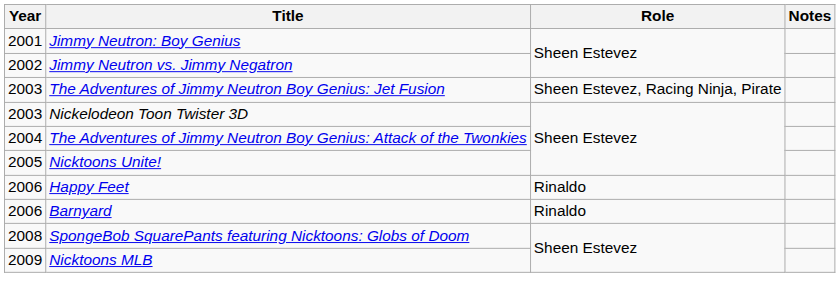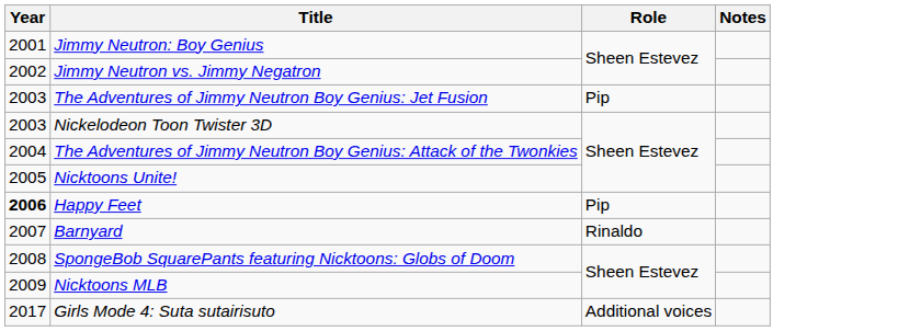The Adventures of Jimmy Neutron Boy Genius: Jet Fusion | Role: Sheen Estevez, Racing Ninja, Pirate -> Pip
Happy Feet | Year: normal -> bold
Happy Feet | Role: Rinaldo -> Pip
Barnyard | Year: 2006 -> 2007
+ row: 2017 | Girls Mode 4: Suta sutairisuto | Additional voices
